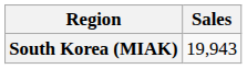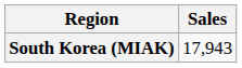South Korea (MIAK) | Sales: 19,943 -> 17,943
